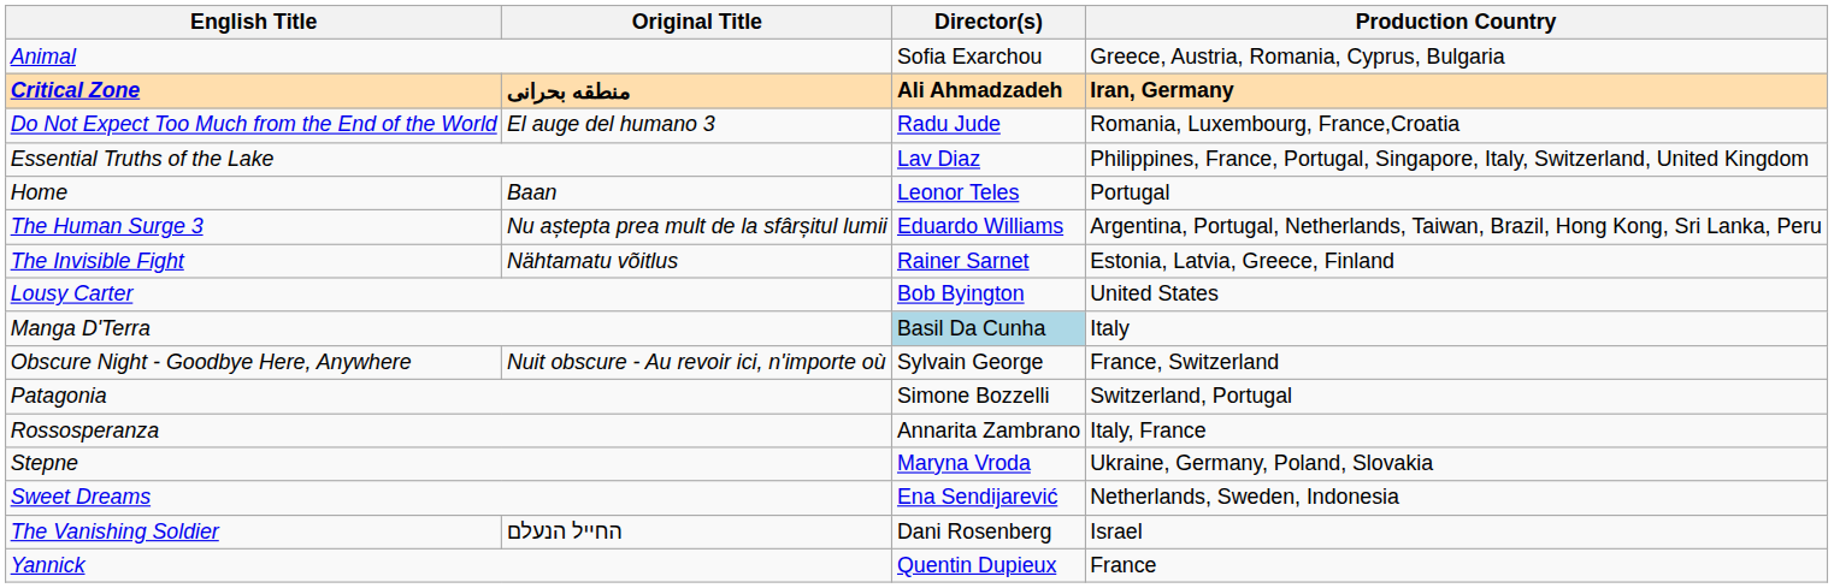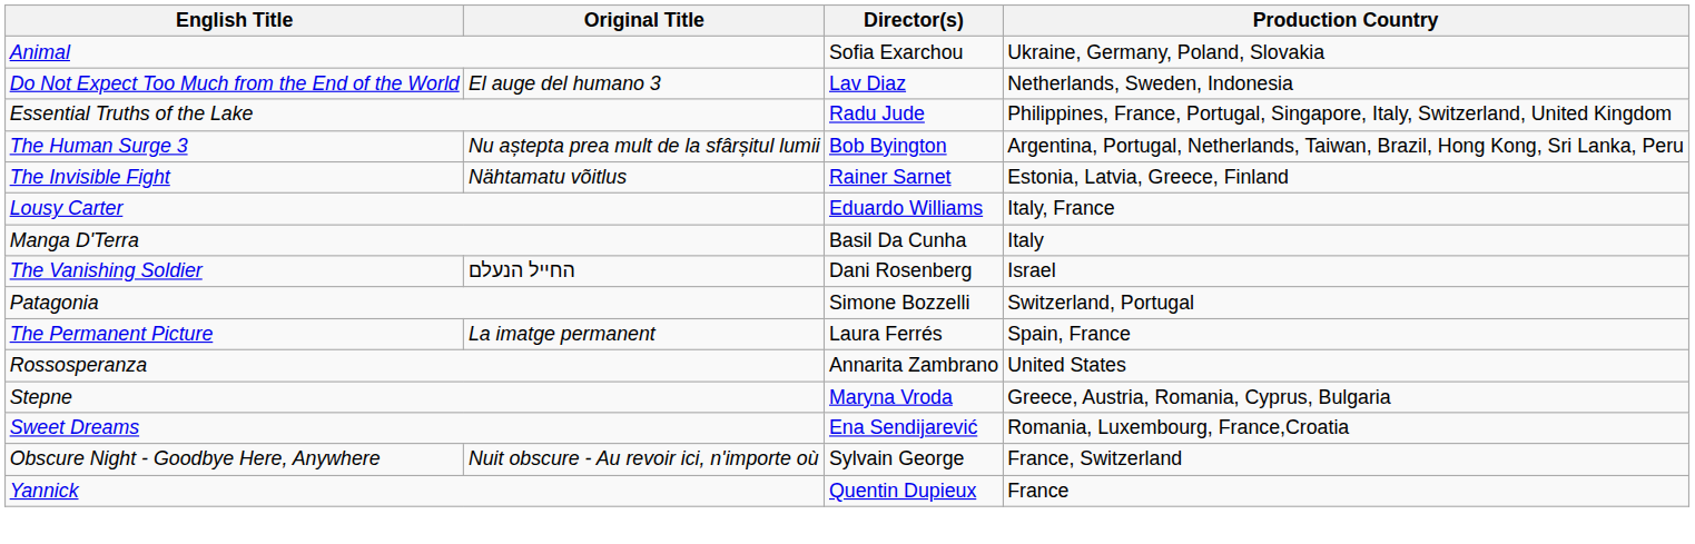Animal | Production Country: Greece, Austria, Romania, Cyprus, Bulgaria -> Ukraine, Germany, Poland, Slovakia
- row: Critical Zone | منطقه بحرانی | Ali Ahmadzadeh | Iran, Germany
Do Not Expect Too Much from the End of the World | Director(s): Radu Jude -> Lav Diaz
Do Not Expect Too Much from the End of the World | Production Country: Romania, Luxembourg, France,Croatia -> Netherlands, Sweden, Indonesia
Essential Truths of the Lake | Director(s): Lav Diaz -> Radu Jude
- row: Home | Baan | Leonor Teles | Portugal
The Human Surge 3 | Director(s): Eduardo Williams -> Bob Byington
Lousy Carter | Director(s): Bob Byington -> Eduardo Williams
Lousy Carter | Production Country: United States -> Italy, France
Manga D'Terra | Director(s): lightblue background -> no background
rows swapped: Obscure Night - Goodbye Here, Anywhere <-> The Vanishing Soldier
+ row: The Permanent Picture | La imatge permanent | Laura Ferrés | Spain, France
Rossosperanza | Production Country: Italy, France -> United States
Stepne | Production Country: Ukraine, Germany, Poland, Slovakia -> Greece, Austria, Romania, Cyprus, Bulgaria
Sweet Dreams | Production Country: Netherlands, Sweden, Indonesia -> Romania, Luxembourg, France,Croatia
